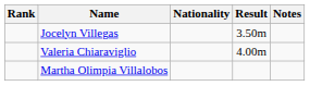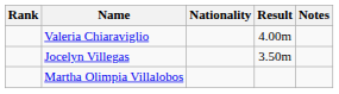rows swapped: Valeria Chiaraviglio <-> Jocelyn Villegas
